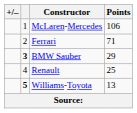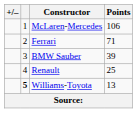BMW Sauber | column 2: bold -> normal
BMW Sauber | Points: 29 -> 39
